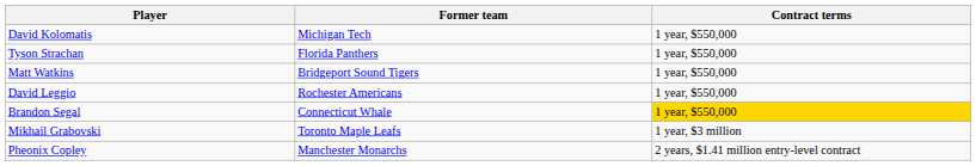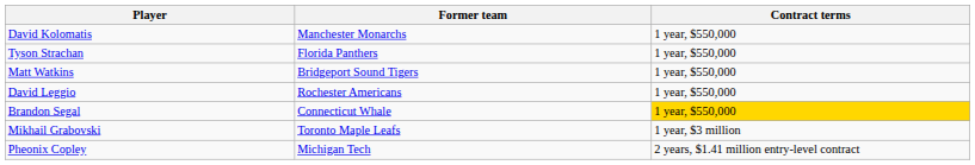David Kolomatis | Former team: Michigan Tech -> Manchester Monarchs
Pheonix Copley | Former team: Manchester Monarchs -> Michigan Tech
